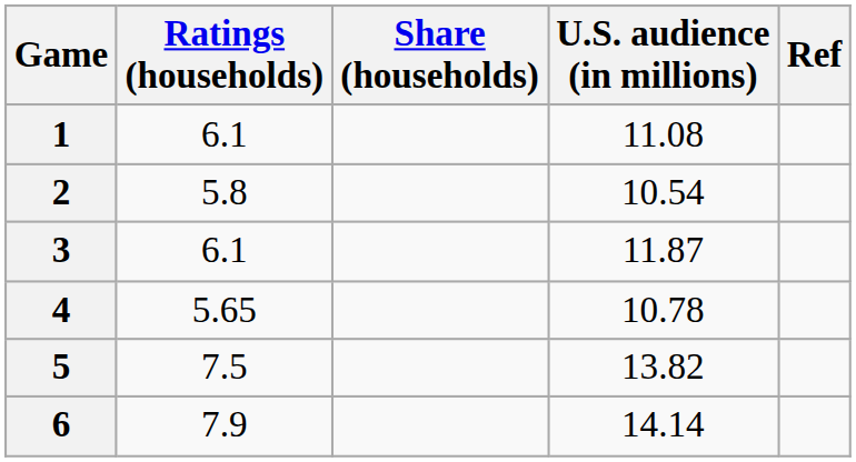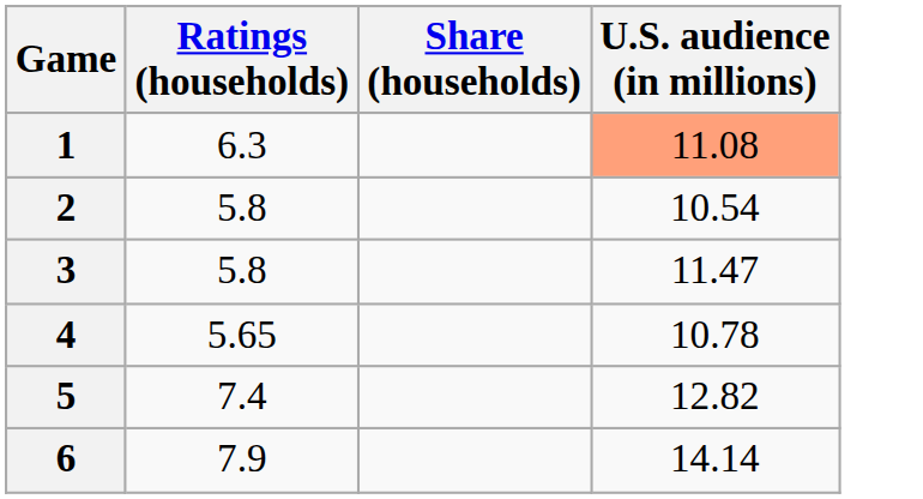- column: Ref
1 | Ratings (households): 6.1 -> 6.3
1 | U.S. audience (in millions): no background -> lightsalmon background
3 | Ratings (households): 6.1 -> 5.8
3 | U.S. audience (in millions): 11.87 -> 11.47
5 | Ratings (households): 7.5 -> 7.4
5 | U.S. audience (in millions): 13.82 -> 12.82
